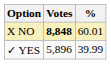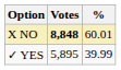✓ YES | Votes: 5,896 -> 5,895
